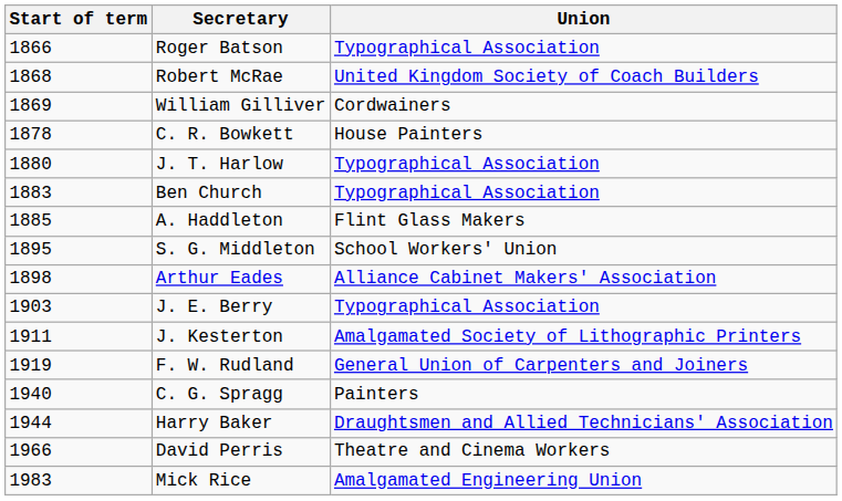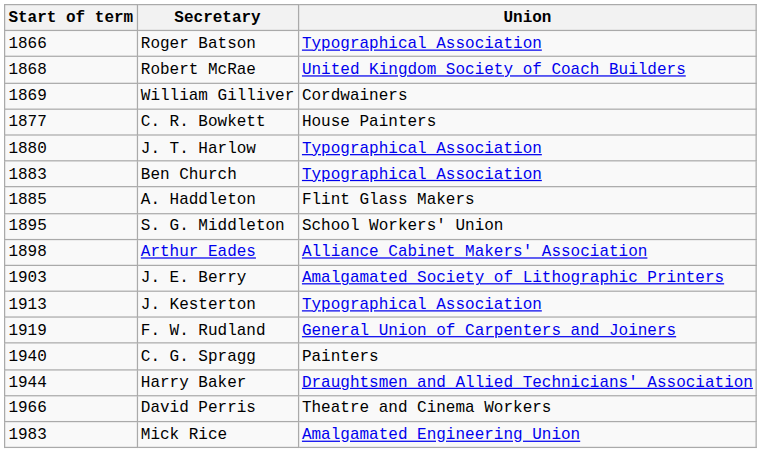C. R. Bowkett | Start of term: 1878 -> 1877
J. E. Berry | Union: Typographical Association -> Amalgamated Society of Lithographic Printers
J. Kesterton | Start of term: 1911 -> 1913
J. Kesterton | Union: Amalgamated Society of Lithographic Printers -> Typographical Association
